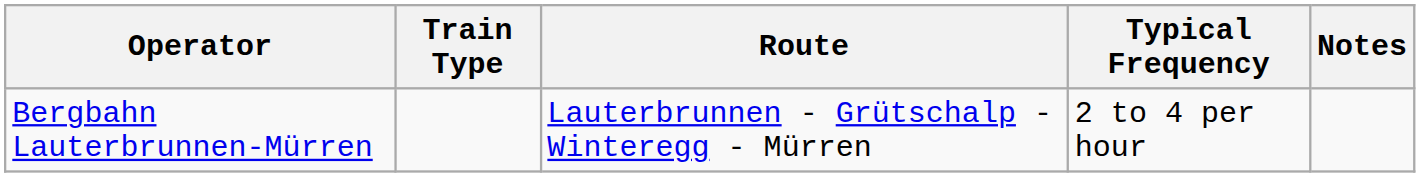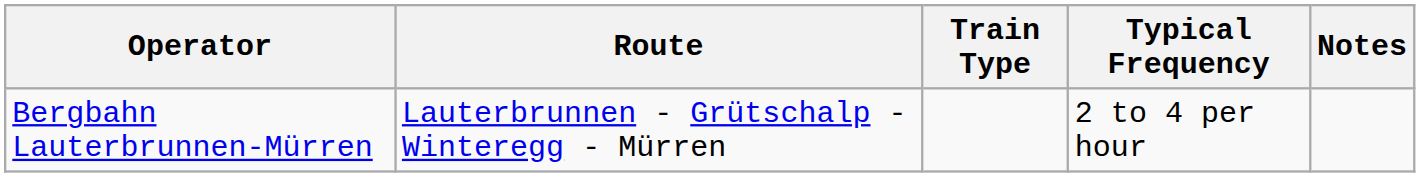columns swapped: Train Type <-> Route
